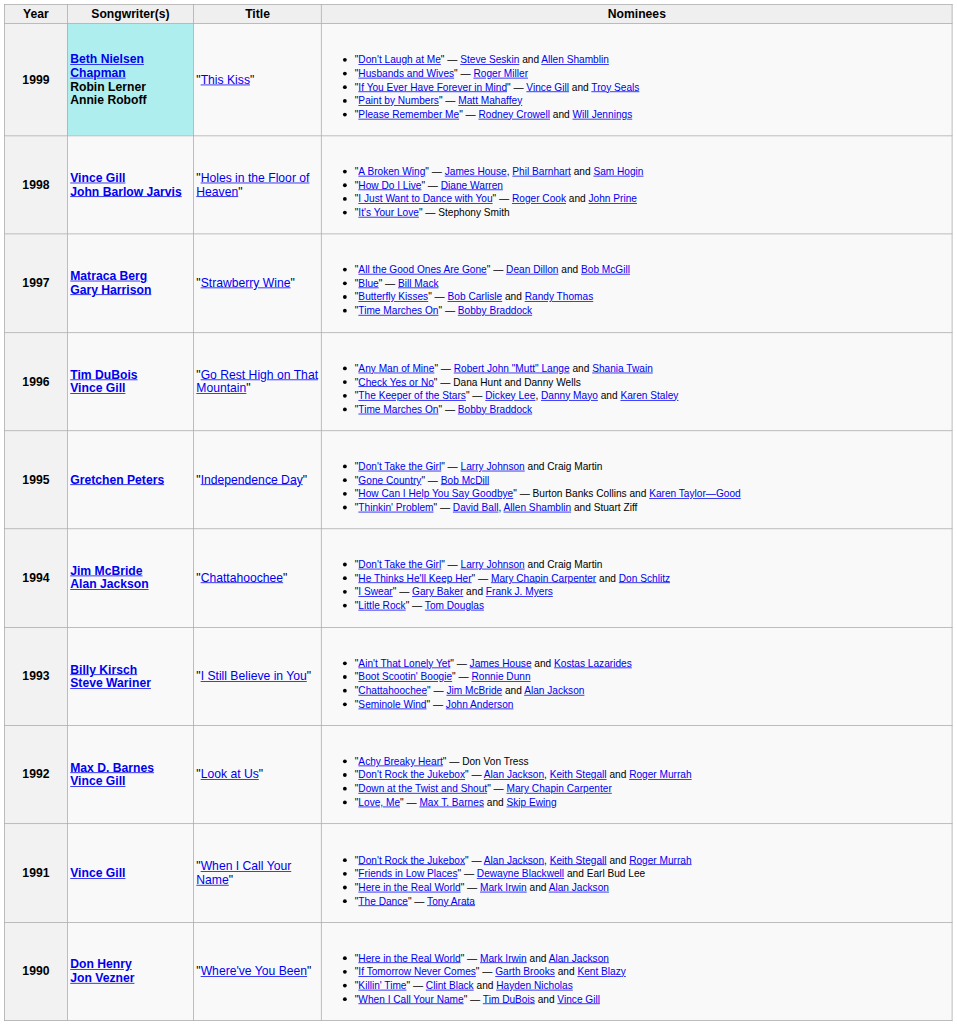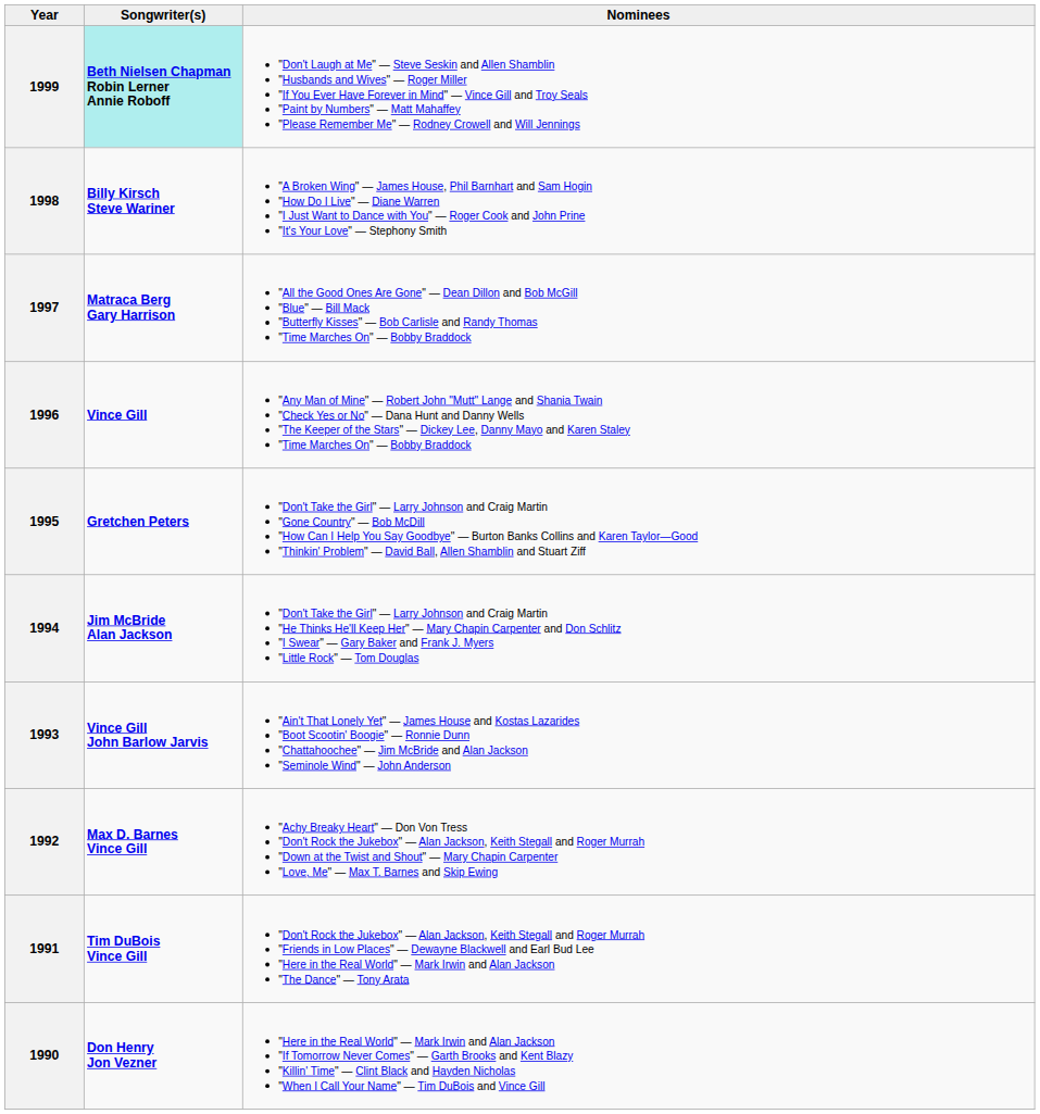- column: Title | "This Kiss" | "Holes in the Floor of Heaven" | "Strawberry Wine" | "Go Rest High on That Mountain" | "Independence Day" | "Chattahoochee" | "I Still Believe in You" | "Look at Us" | "When I Call Your Name" | "Where've You Been"
1998 | Songwriter(s): Vince Gill John Barlow Jarvis -> Billy Kirsch Steve Wariner
1996 | Songwriter(s): Tim DuBois Vince Gill -> Vince Gill
1993 | Songwriter(s): Billy Kirsch Steve Wariner -> Vince Gill John Barlow Jarvis
1991 | Songwriter(s): Vince Gill -> Tim DuBois Vince Gill
